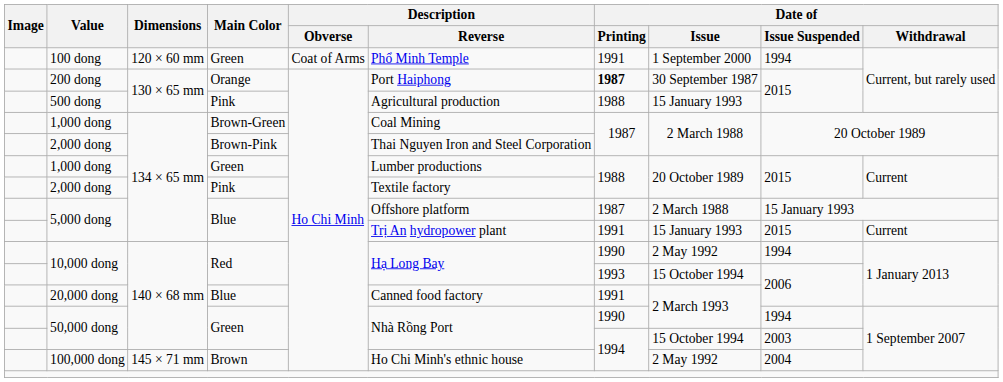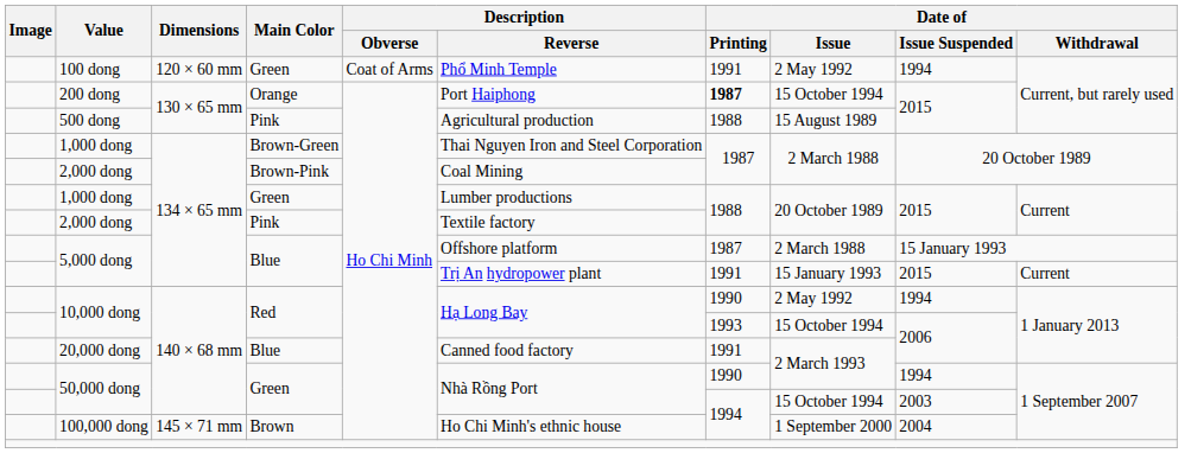100 dong | Date of / Issue: 1 September 2000 -> 2 May 1992
200 dong | Date of / Issue: 30 September 1987 -> 15 October 1994
500 dong | Date of / Issue: 15 January 1993 -> 15 August 1989
1,000 dong / Brown-Green | Description / Reverse: Coal Mining -> Thai Nguyen Iron and Steel Corporation
2,000 dong / Brown-Pink | Description / Reverse: Thai Nguyen Iron and Steel Corporation -> Coal Mining
100,000 dong | Date of / Issue: 2 May 1992 -> 1 September 2000
